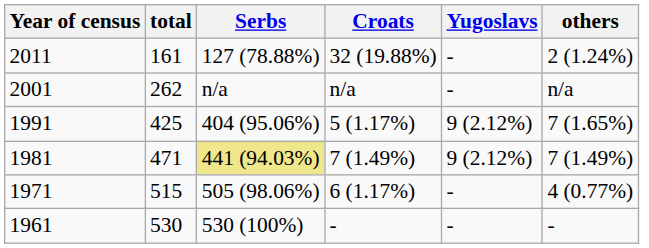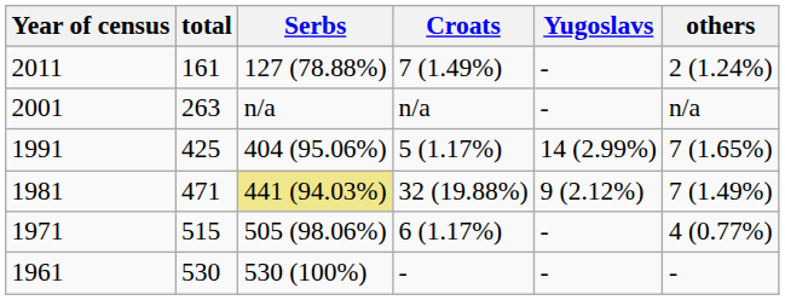2011 | Croats: 32 (19.88%) -> 7 (1.49%)
2001 | total: 262 -> 263
1991 | Yugoslavs: 9 (2.12%) -> 14 (2.99%)
1981 | Croats: 7 (1.49%) -> 32 (19.88%)
